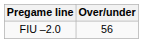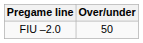FIU –2.0 | Over/under: 56 -> 50
